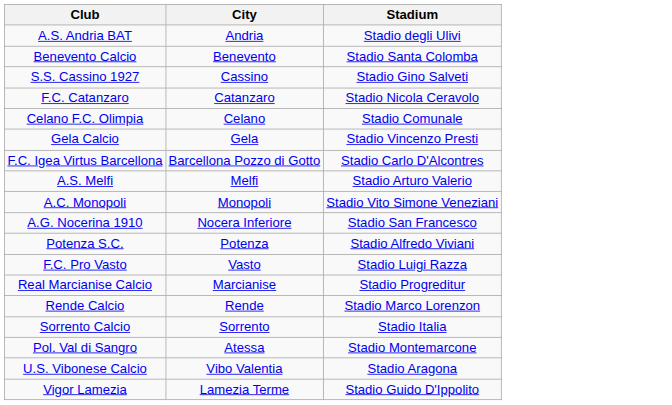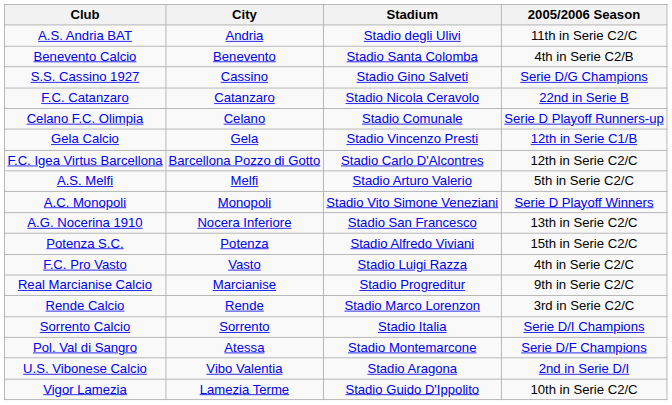+ column: 2005/2006 Season | 11th in Serie C2/C | 4th in Serie C2/B | Serie D/G Champions | 22nd in Serie B | Serie D Playoff Runners-up | 12th in Serie C1/B | 12th in Serie C2/C | 5th in Serie C2/C | Serie D Playoff Winners | 13th in Serie C2/C | 15th in Serie C2/C | 4th in Serie C2/C | 9th in Serie C2/C | 3rd in Serie C2/C | Serie D/I Champions | Serie D/F Champions | 2nd in Serie D/I | 10th in Serie C2/C
